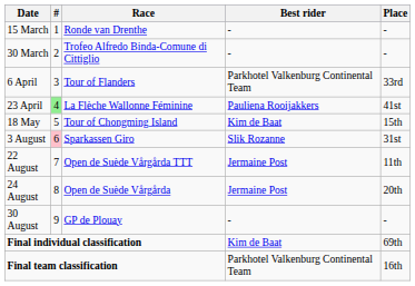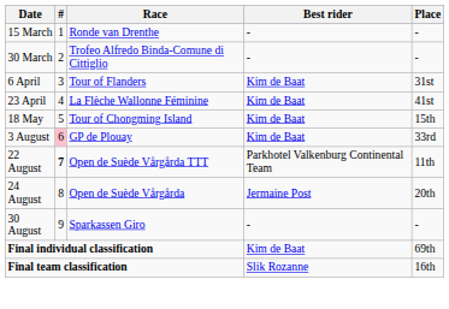6 April | Best rider: Parkhotel Valkenburg Continental Team -> Kim de Baat
6 April | Place: 33rd -> 31st
23 April | #: lightgreen background -> no background
23 April | Best rider: Pauliena Rooijakkers -> Kim de Baat
3 August | Race: Sparkassen Giro -> GP de Plouay
3 August | Best rider: Slik Rozanne -> Kim de Baat
3 August | Place: 31st -> 33rd
22 August | #: normal -> bold
22 August | Best rider: Jermaine Post -> Parkhotel Valkenburg Continental Team
30 August | Race: GP de Plouay -> Sparkassen Giro
Final team classification | Best rider: Parkhotel Valkenburg Continental Team -> Slik Rozanne
